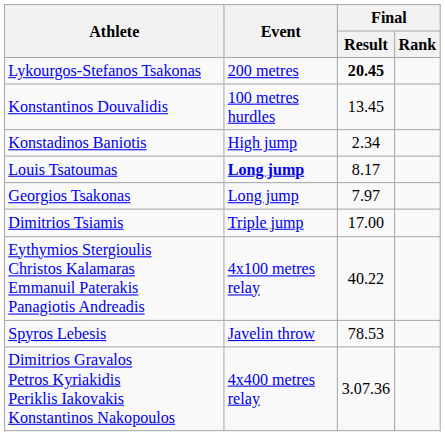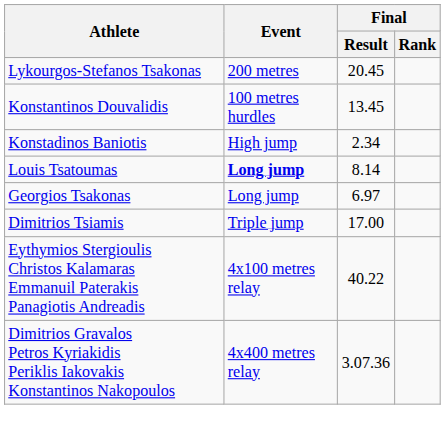Lykourgos-Stefanos Tsakonas | Final / Result: bold -> normal
Louis Tsatoumas | Final / Result: 8.17 -> 8.14
Georgios Tsakonas | Final / Result: 7.97 -> 6.97
- row: Spyros Lebesis | Javelin throw | 78.53
